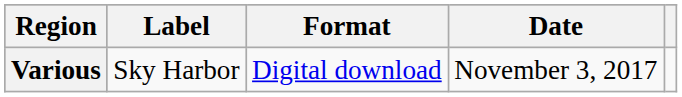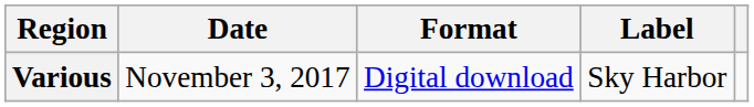columns swapped: Date <-> Label
